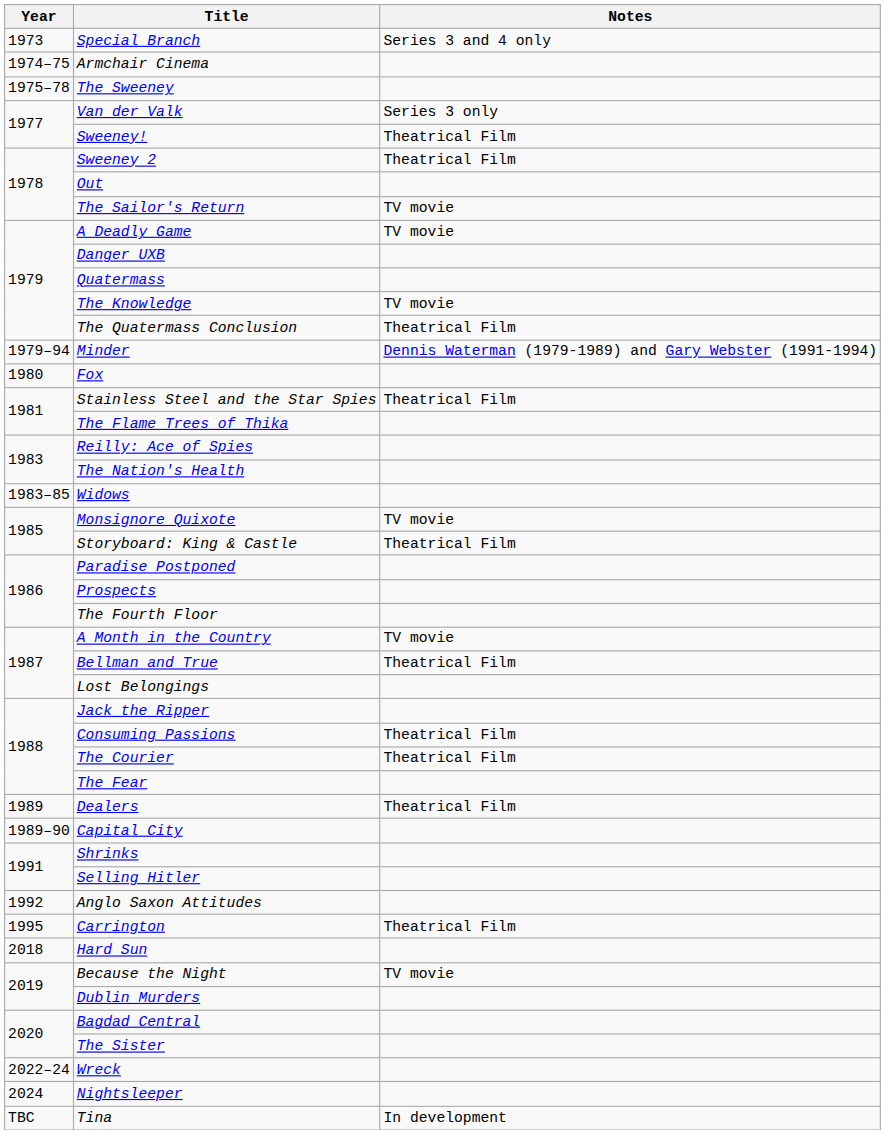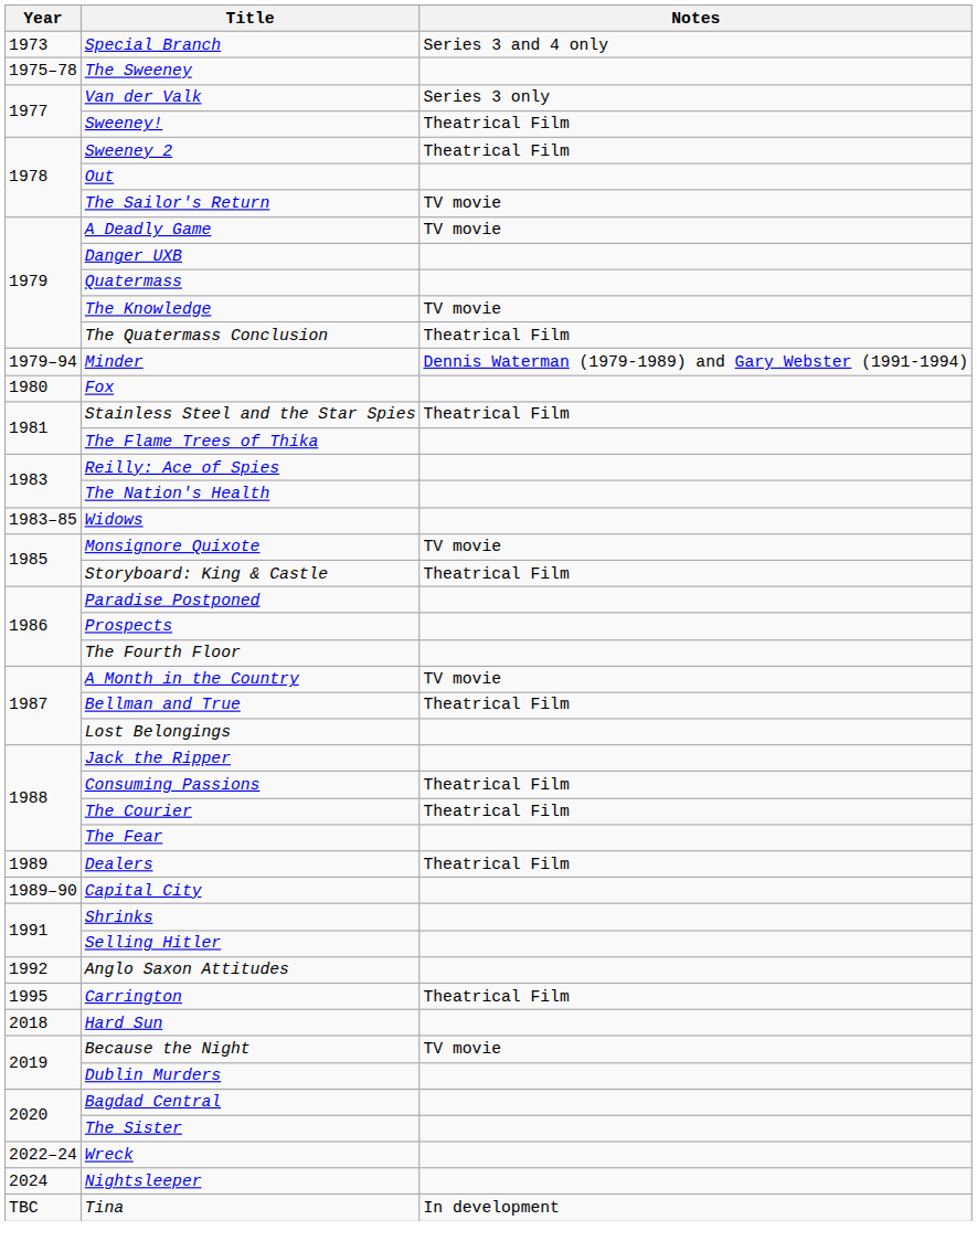- row: 1974–75 | Armchair Cinema
